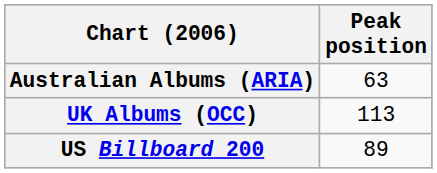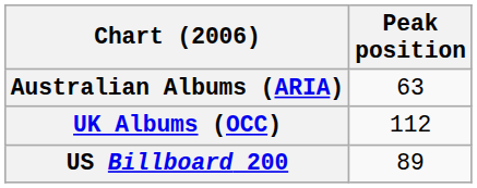UK Albums (OCC) | Peak position: 113 -> 112
